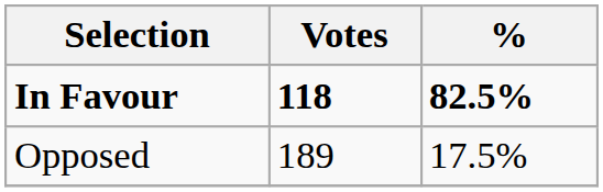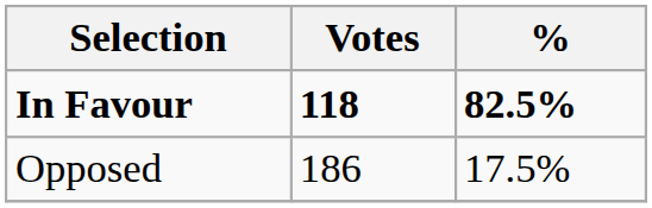Opposed | Votes: 189 -> 186
